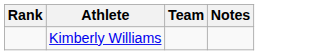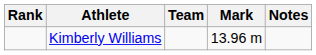+ column: Mark | 13.96 m
